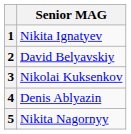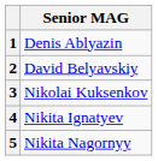1 | Senior MAG: Nikita Ignatyev -> Denis Ablyazin
4 | Senior MAG: Denis Ablyazin -> Nikita Ignatyev
